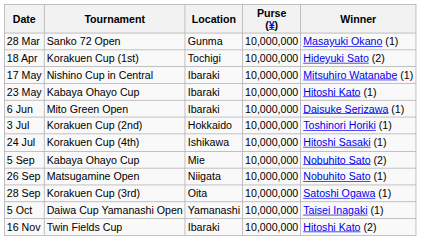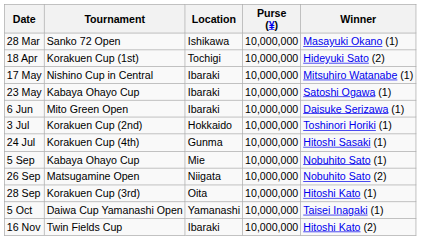28 Mar | Location: Gunma -> Ishikawa
23 May | Winner: Hitoshi Kato (1) -> Satoshi Ogawa (1)
24 Jul | Location: Ishikawa -> Gunma
5 Sep | Winner: Nobuhito Sato (2) -> Nobuhito Sato (1)
26 Sep | Winner: Nobuhito Sato (1) -> Nobuhito Sato (2)
28 Sep | Winner: Satoshi Ogawa (1) -> Hitoshi Kato (1)
